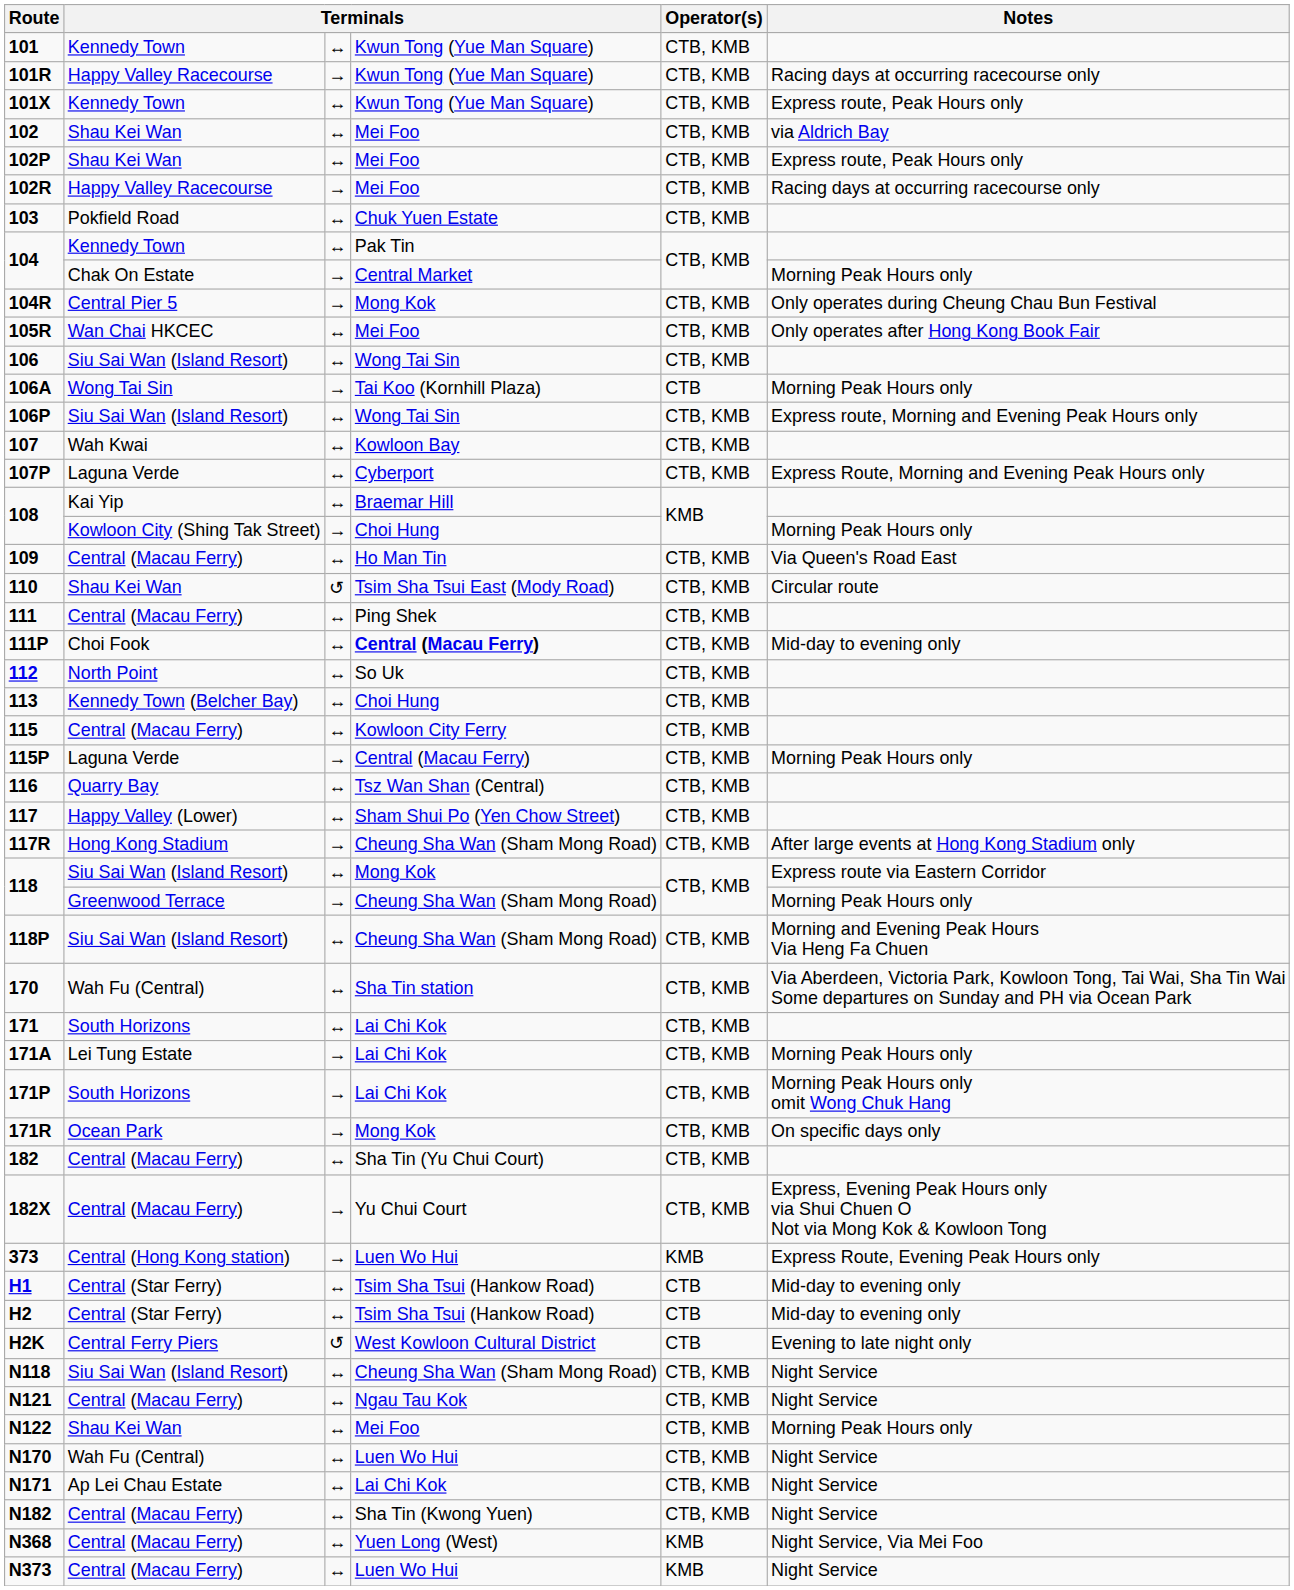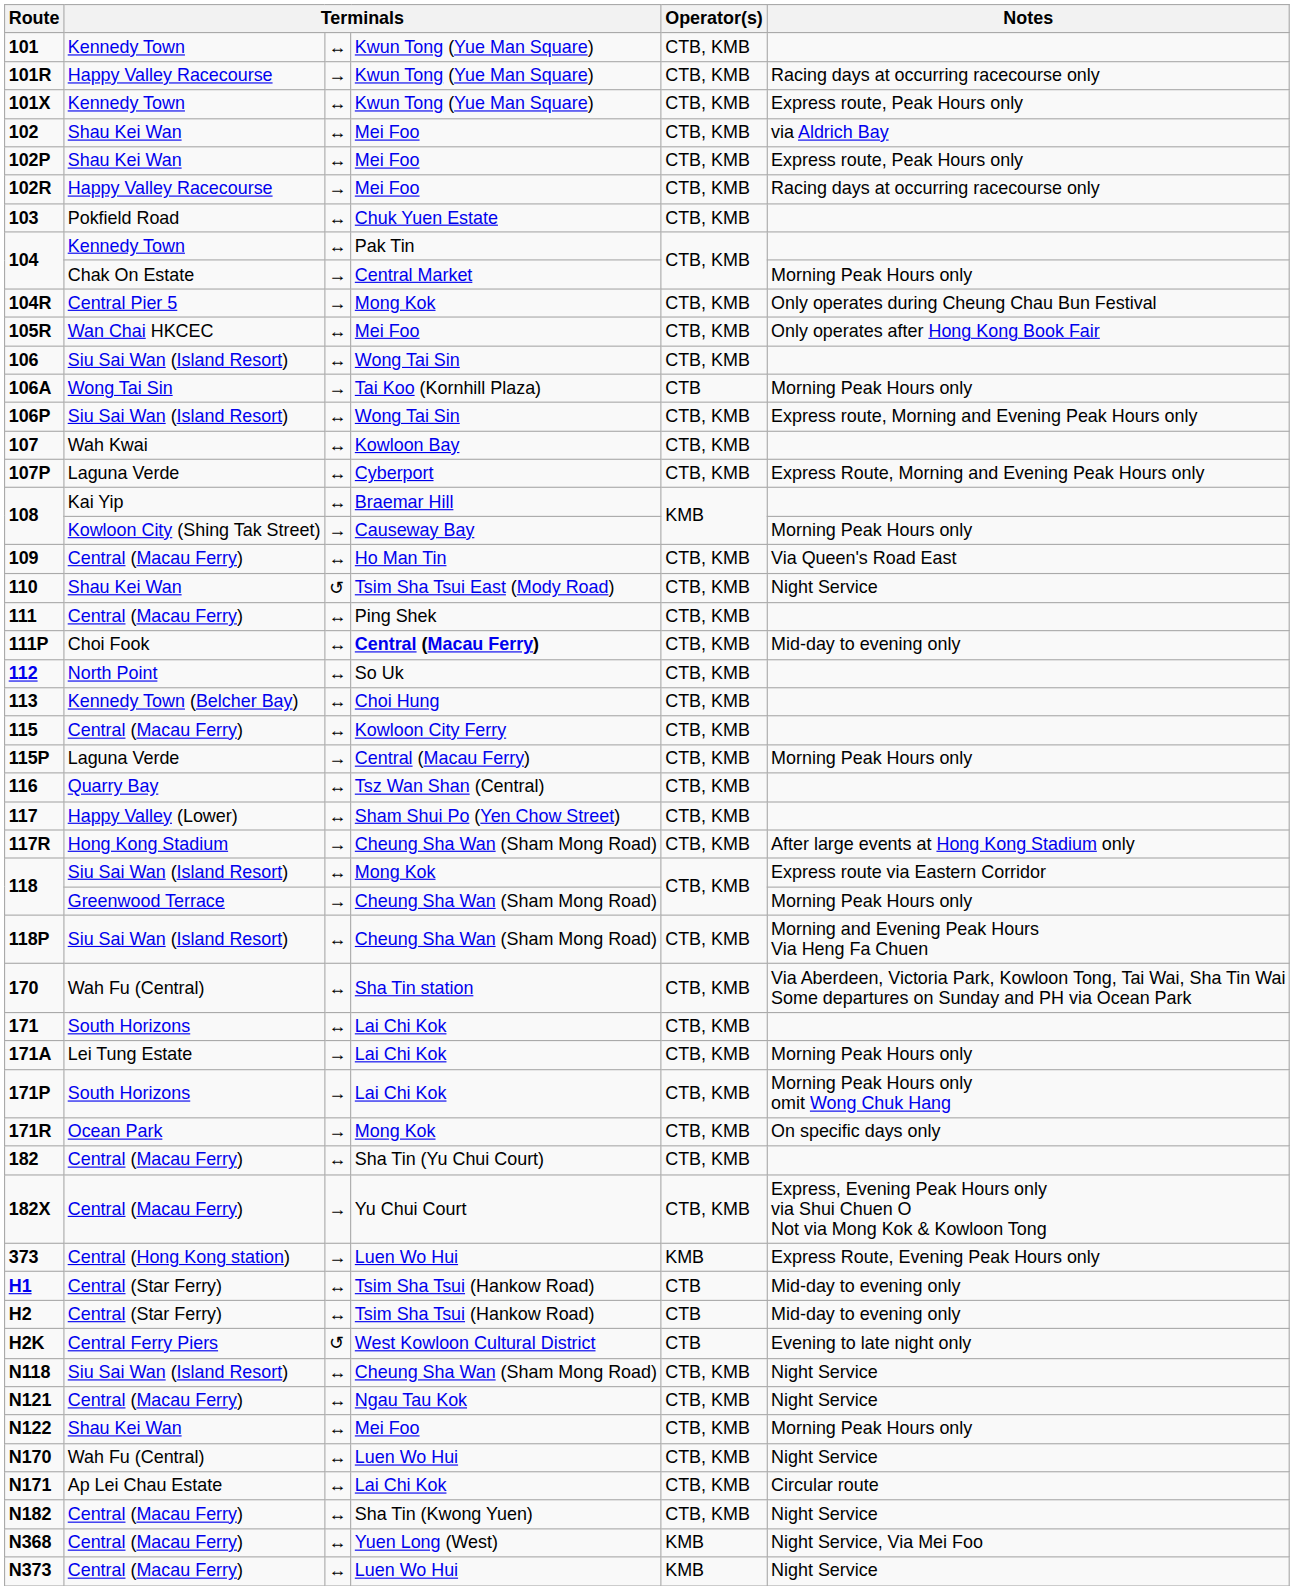108 / Kowloon City (Shing Tak Street) | column 4: Choi Hung -> Causeway Bay
110 | Notes: Circular route -> Night Service
N171 | Notes: Night Service -> Circular route
